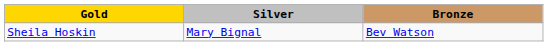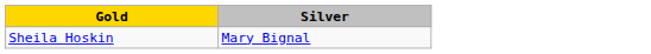- column: Bronze | Bev Watson
